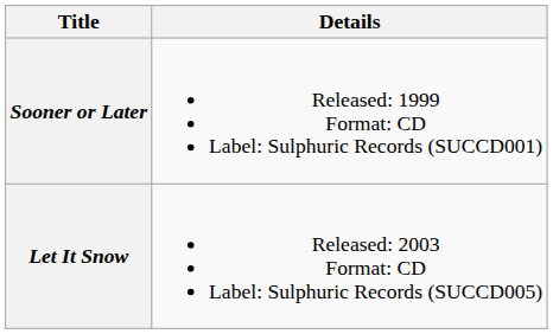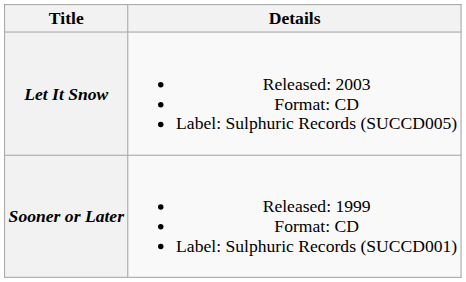rows swapped: Sooner or Later <-> Let It Snow
